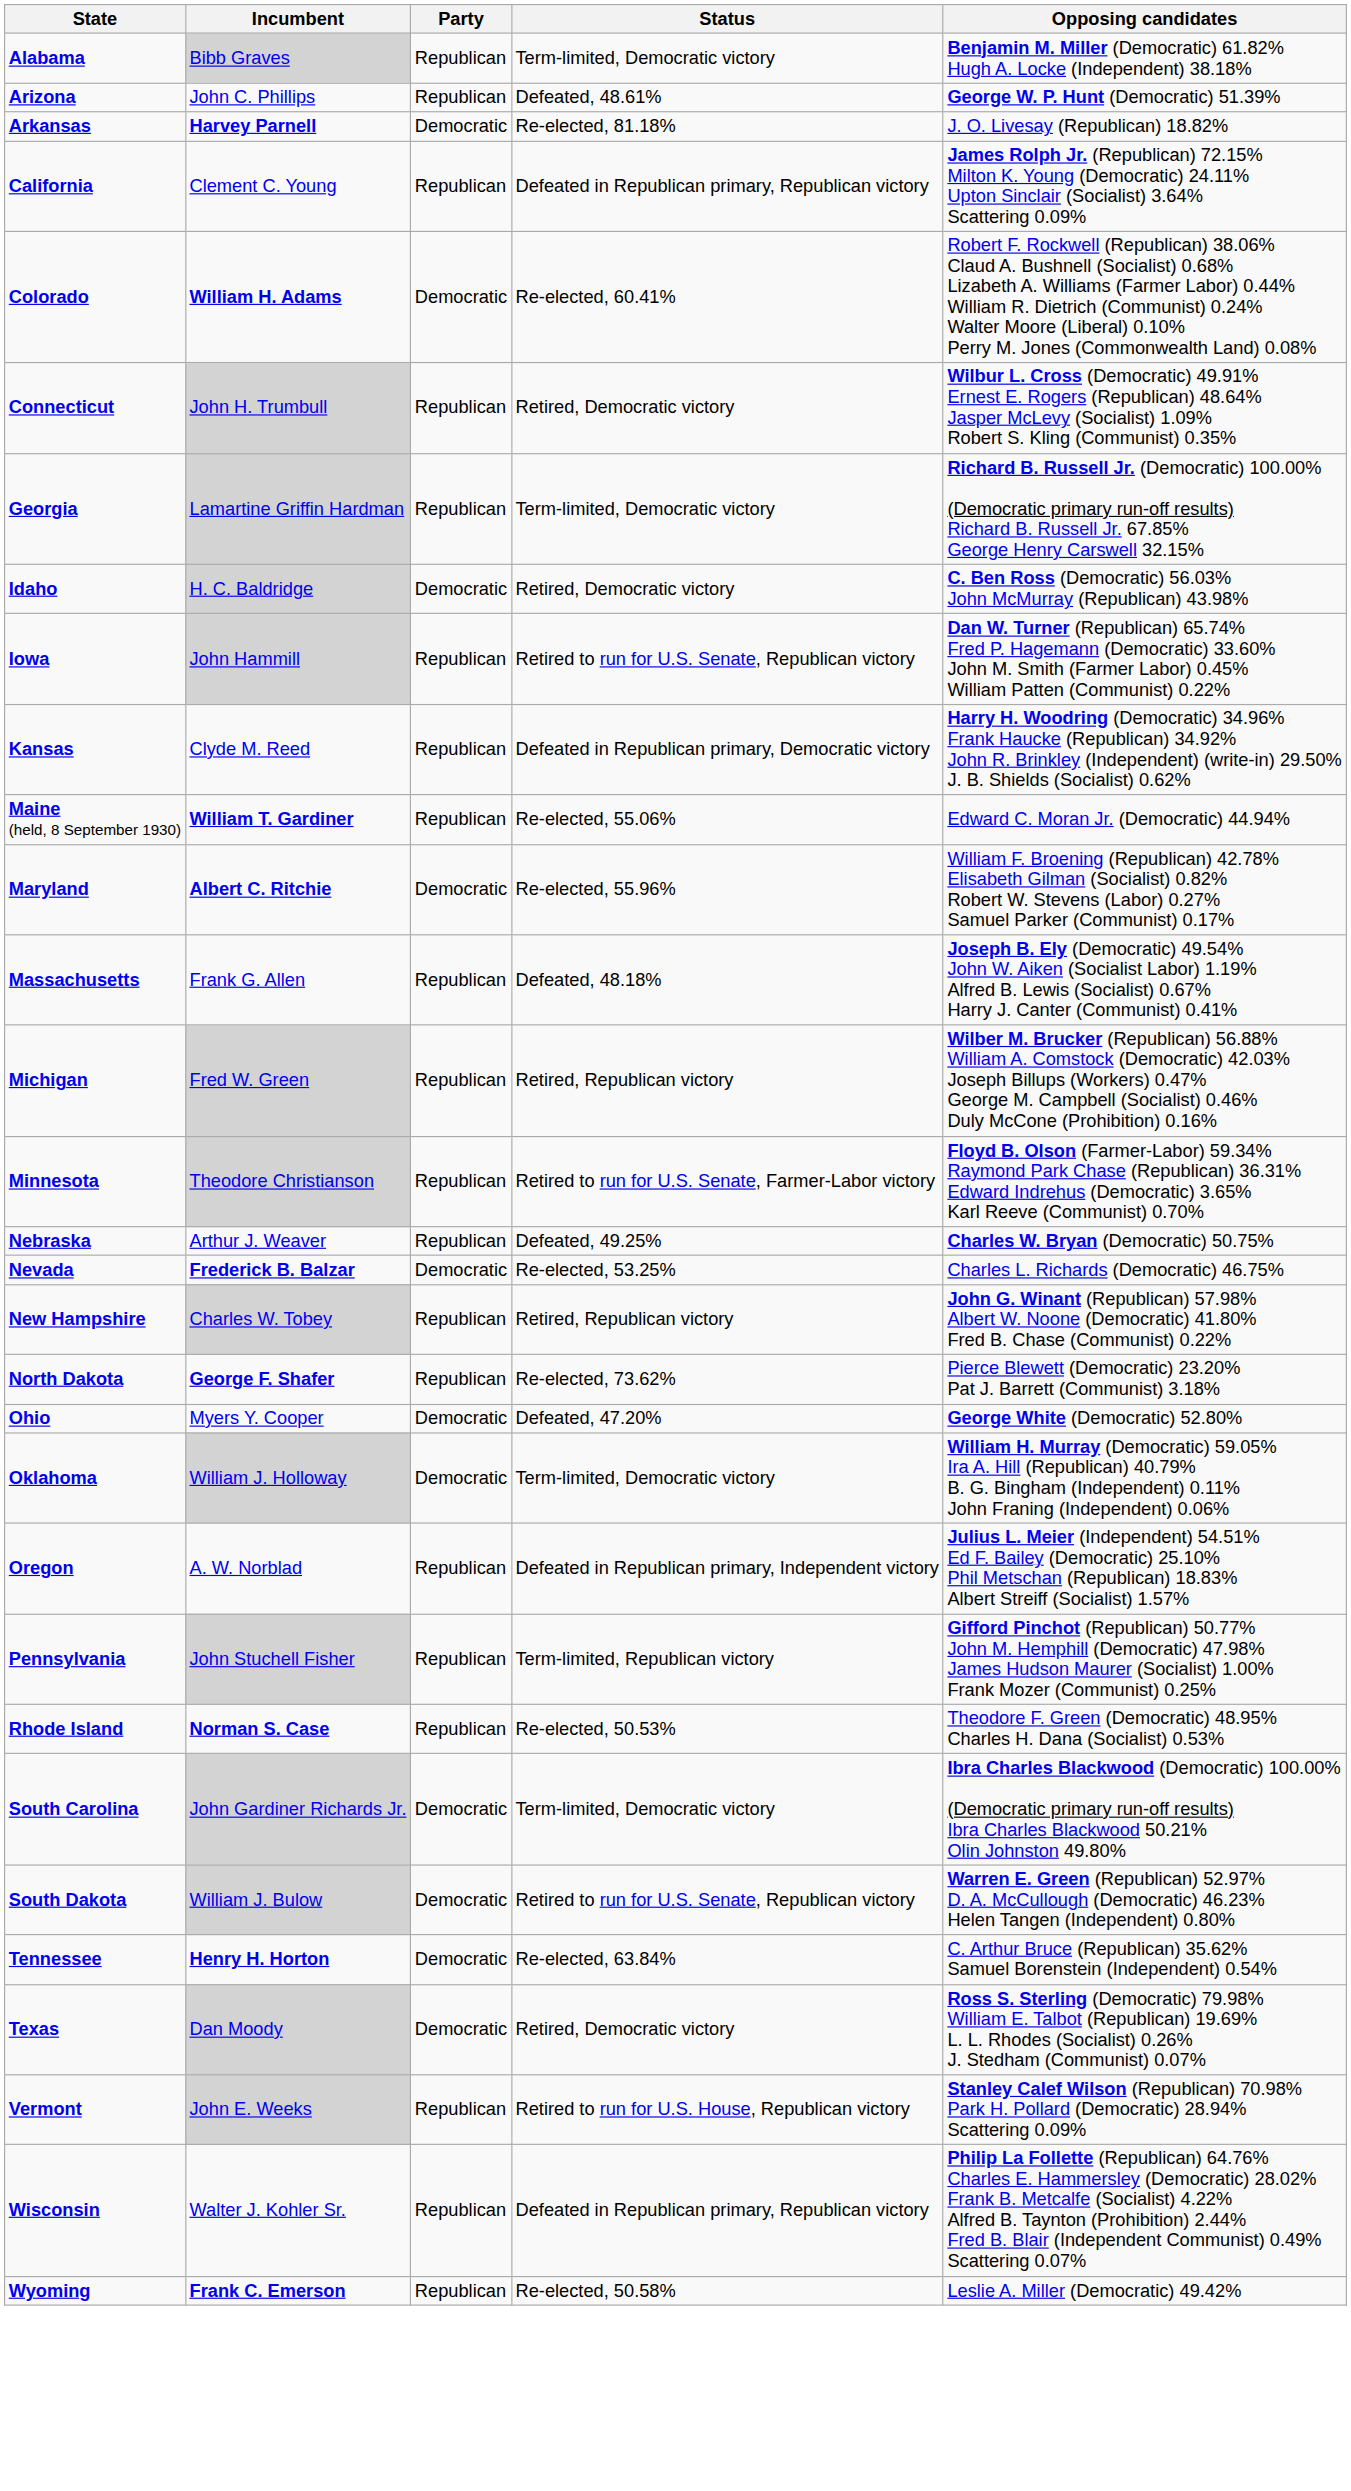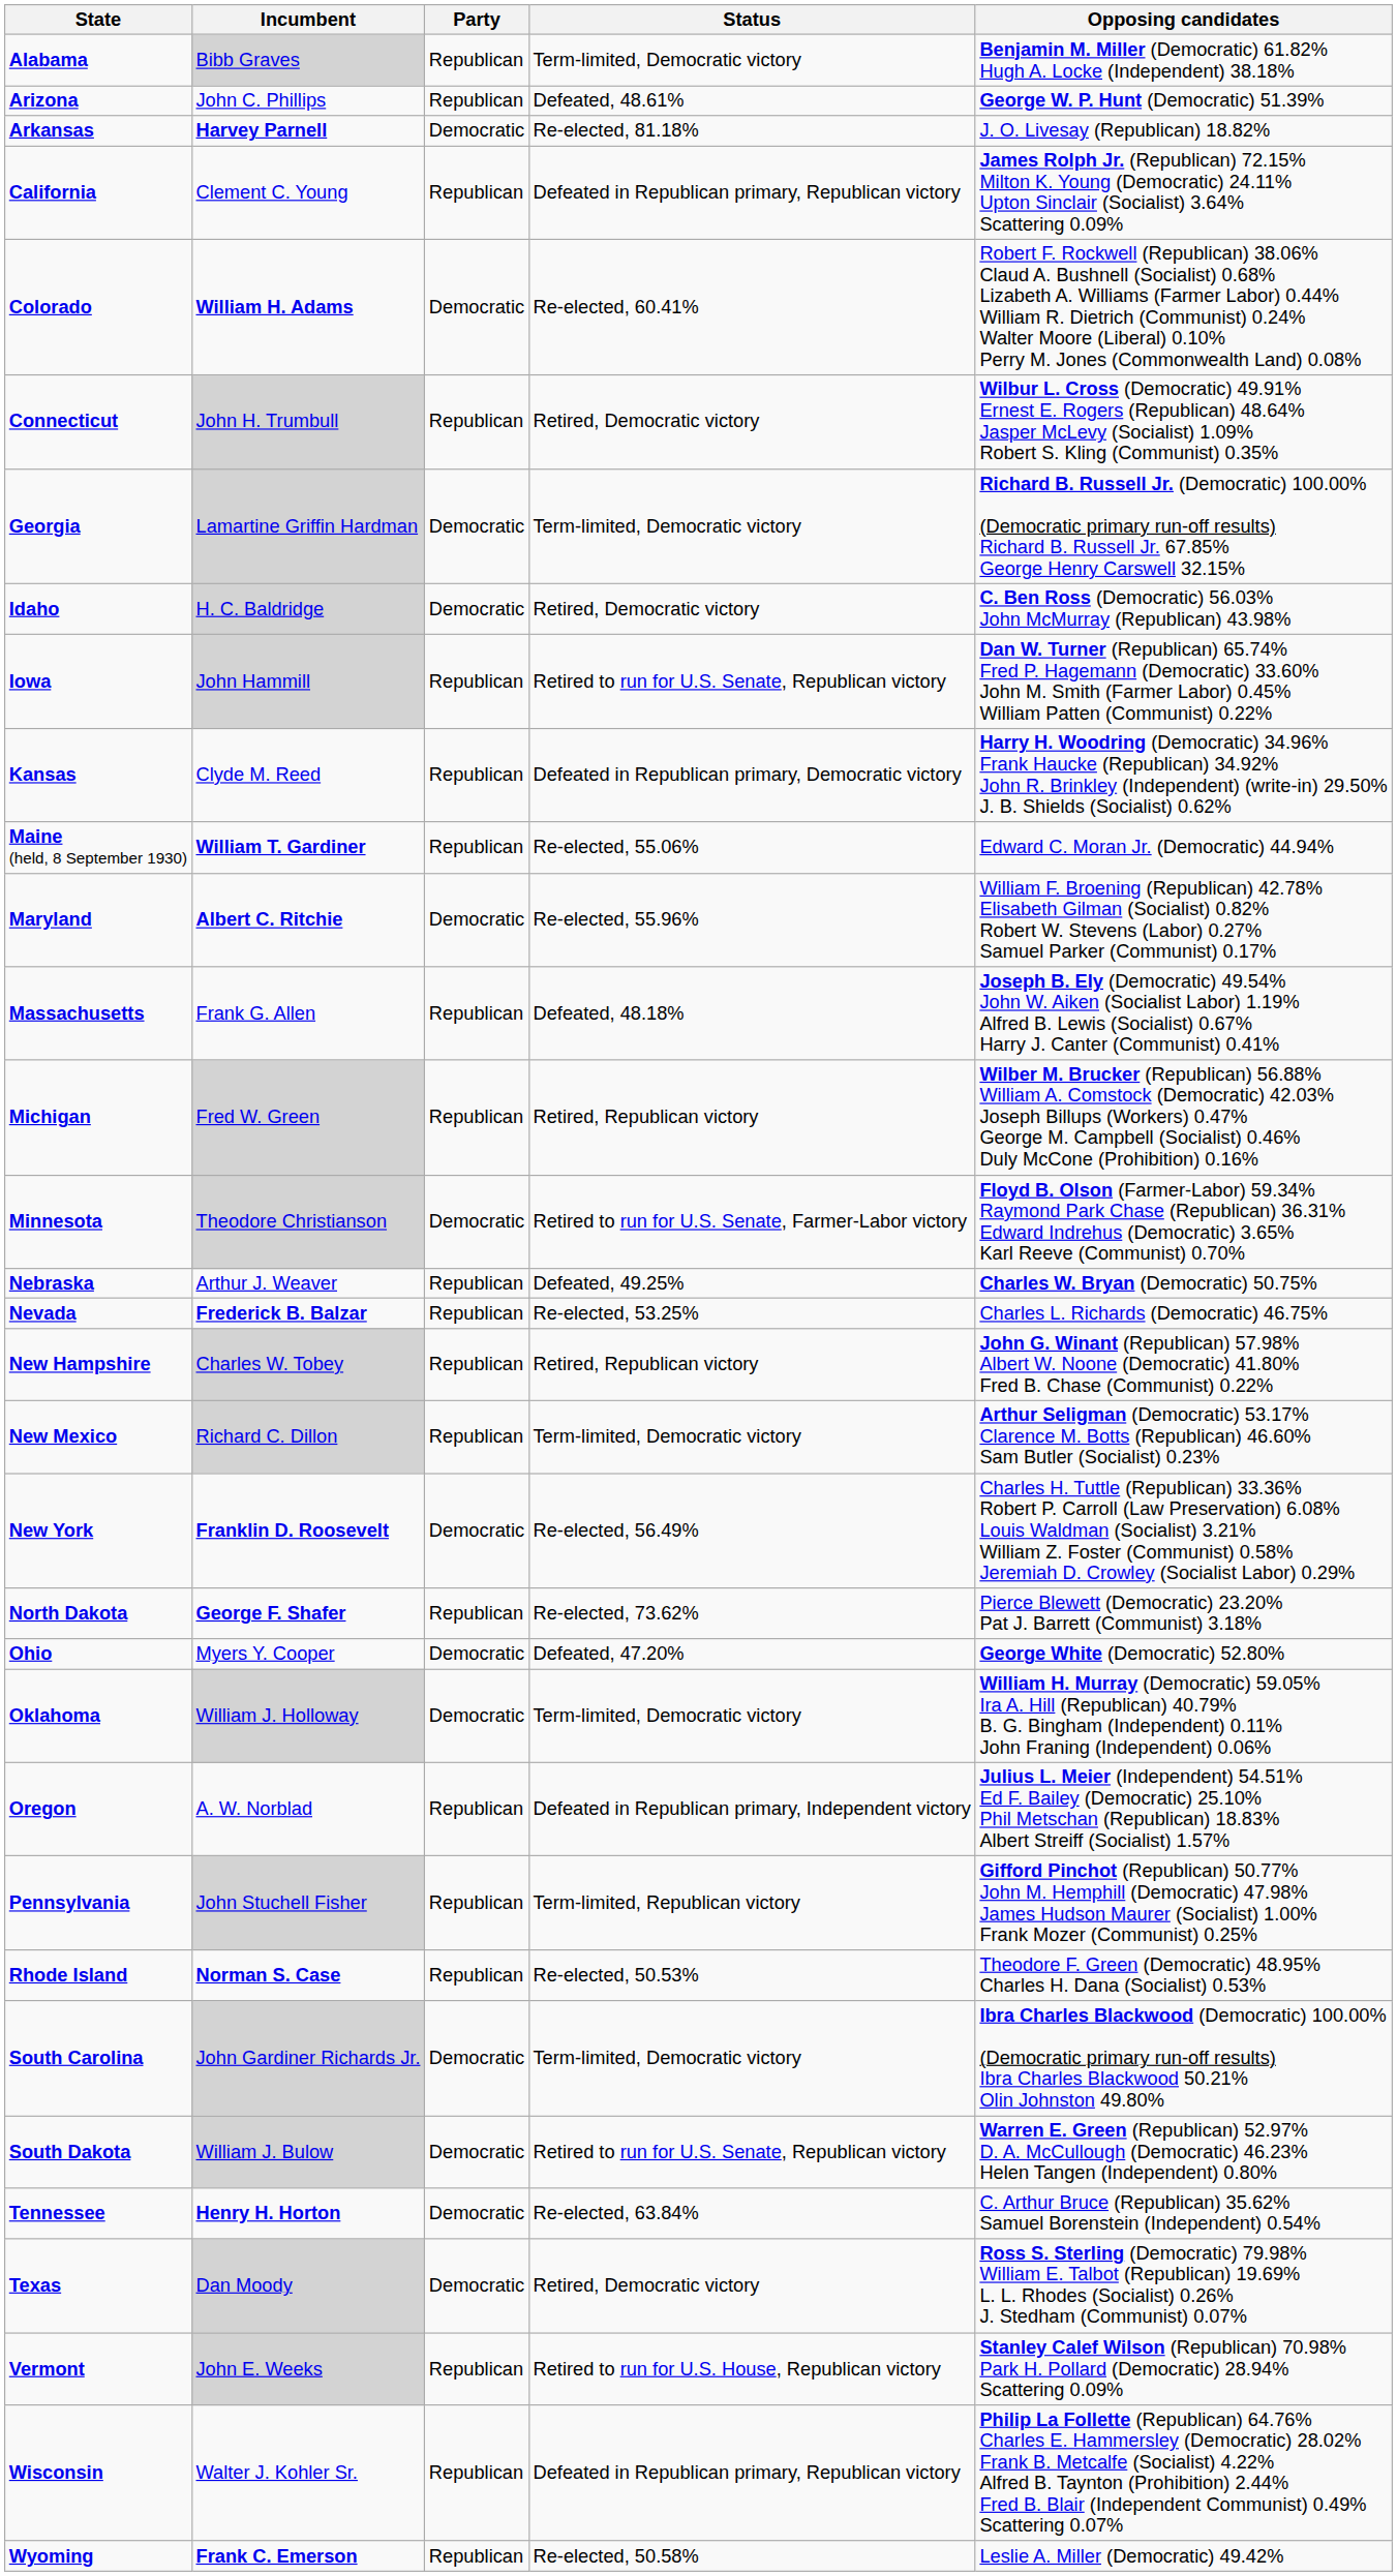Georgia | Party: Republican -> Democratic
Minnesota | Party: Republican -> Democratic
Nevada | Party: Democratic -> Republican
+ row: New Mexico | Richard C. Dillon | Republican | Term-limited, Democratic victory | Arthur Seligman (Democratic) 53.17% Clarence M. Botts (Republican) 46.60% Sam Butler (Socialist) 0.23%
+ row: New York | Franklin D. Roosevelt | Democratic | Re-elected, 56.49% | Charles H. Tuttle (Republican) 33.36% Robert P. Carroll (Law Preservation) 6.08% Louis Waldman (Socialist) 3.21% William Z. Foster (Communist) 0.58% Jeremiah D. Crowley (Socialist Labor) 0.29%
